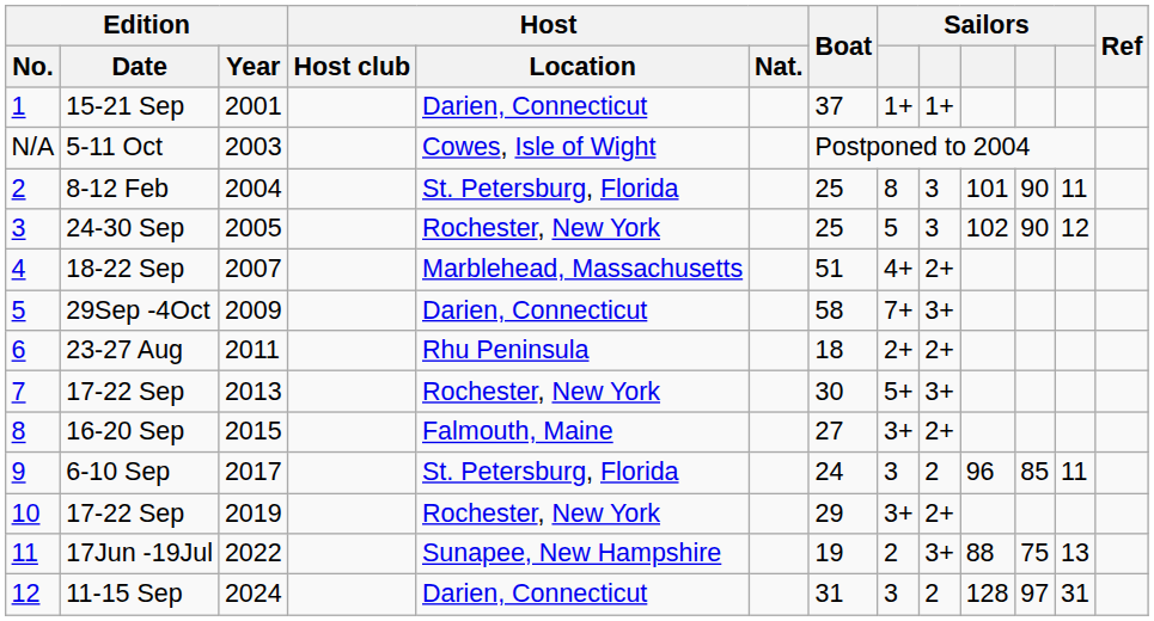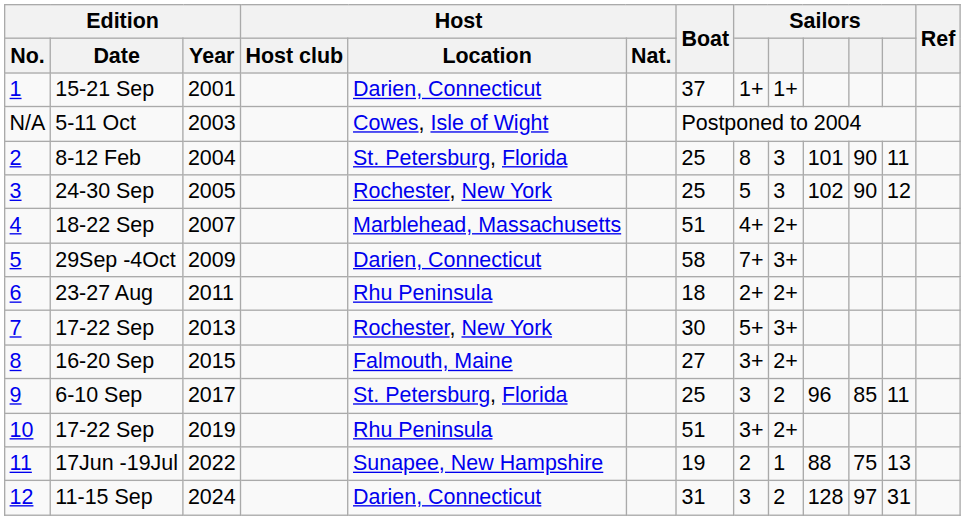6-10 Sep | Boat: 24 -> 25
10 / 17-22 Sep | Host / Location: Rochester, New York -> Rhu Peninsula
10 / 17-22 Sep | Boat: 29 -> 51
17Jun -19Jul | column 9: 3+ -> 1
